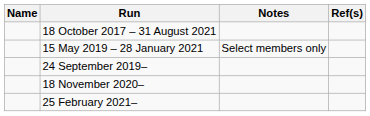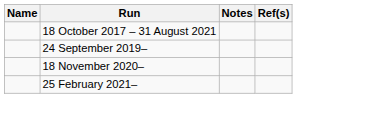- row: 15 May 2019 – 28 January 2021 | Select members only
